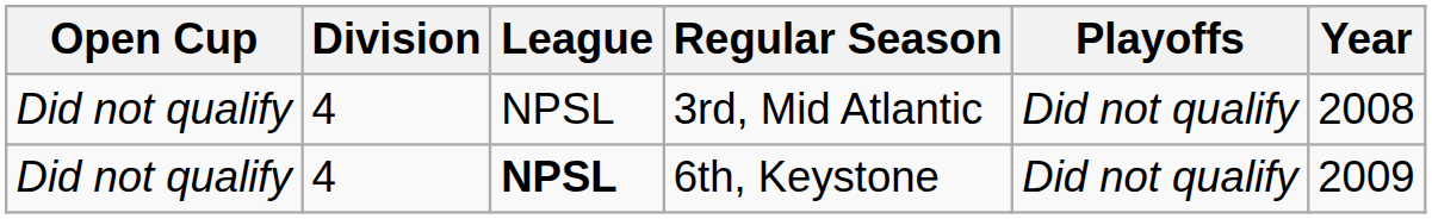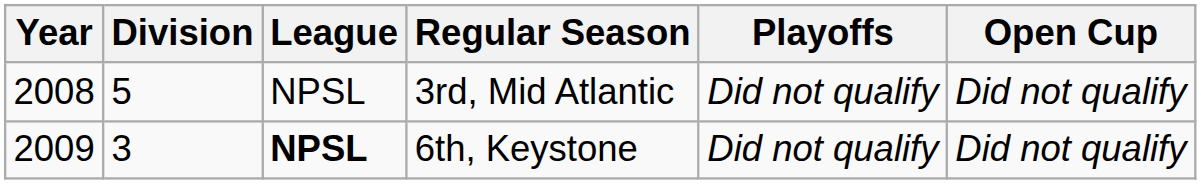columns swapped: Year <-> Open Cup
3rd, Mid Atlantic | Division: 4 -> 5
6th, Keystone | Division: 4 -> 3
